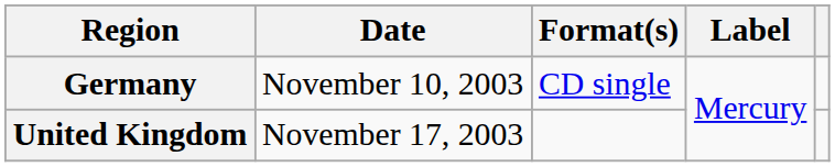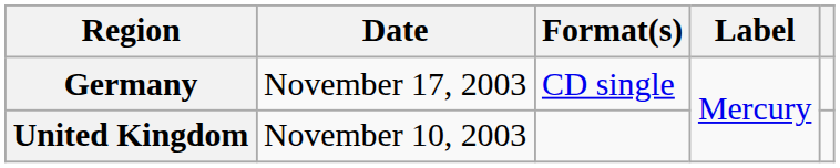Germany | Date: November 10, 2003 -> November 17, 2003
United Kingdom | Date: November 17, 2003 -> November 10, 2003
